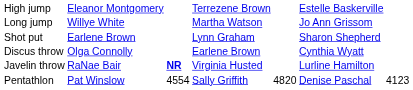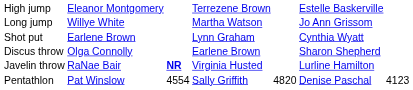Shot put | column 6: Sharon Shepherd -> Cynthia Wyatt
Discus throw | column 6: Cynthia Wyatt -> Sharon Shepherd
